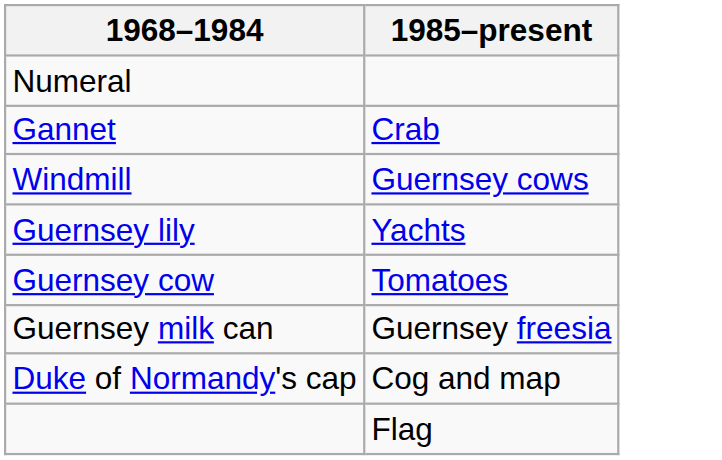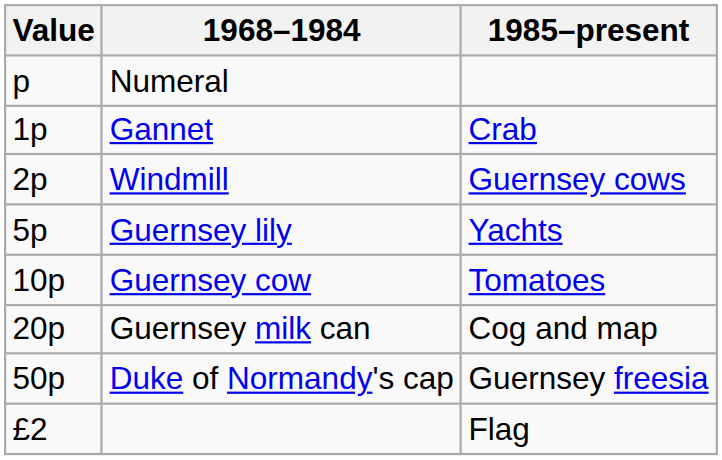+ column: Value | p | 1p | 2p | 5p | 10p | 20p | 50p | £2
Guernsey milk can | 1985–present: Guernsey freesia -> Cog and map
Duke of Normandy's cap | 1985–present: Cog and map -> Guernsey freesia
